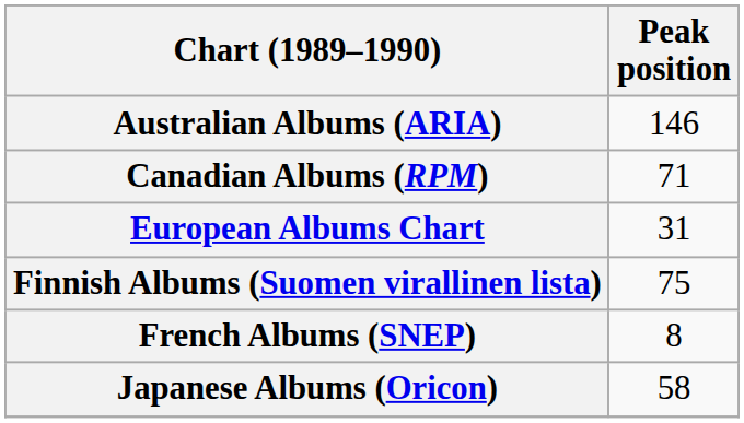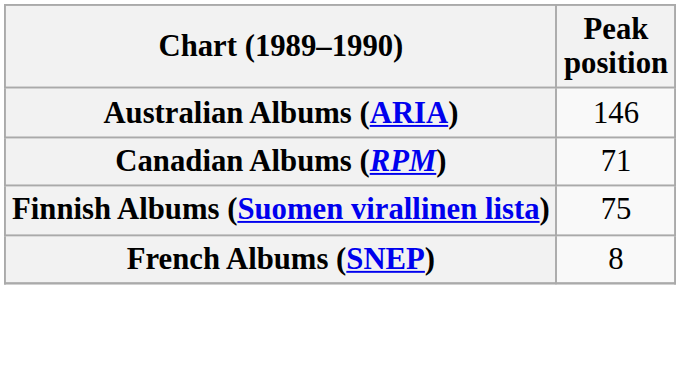- row: European Albums Chart | 31
- row: Japanese Albums (Oricon) | 58
